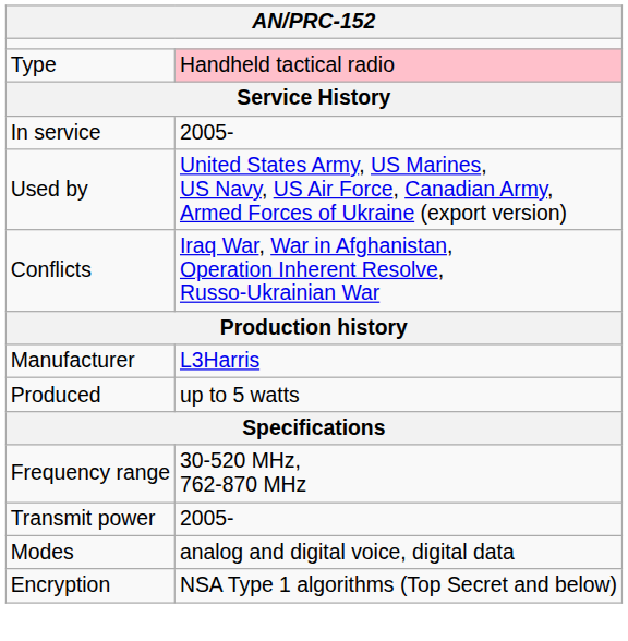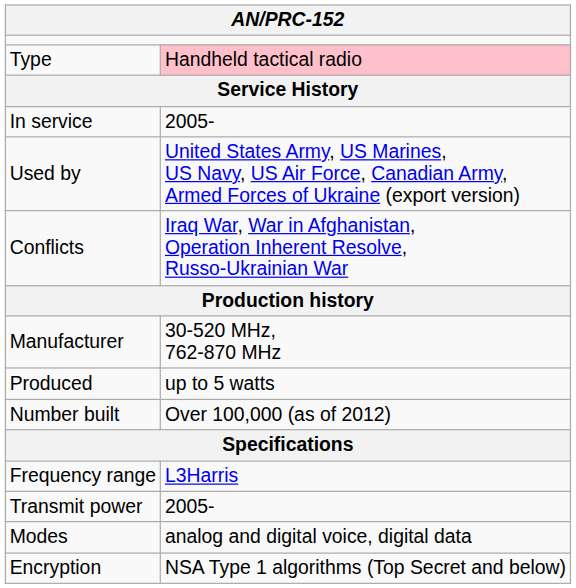Manufacturer | column 2: L3Harris -> 30-520 MHz, 762-870 MHz
+ row: Number built | Over 100,000 (as of 2012)
Frequency range | column 2: 30-520 MHz, 762-870 MHz -> L3Harris
